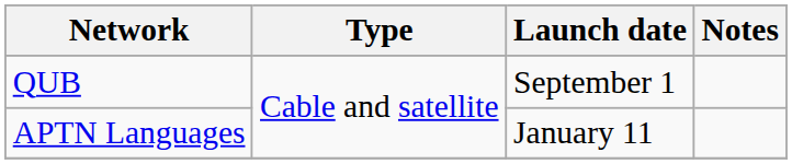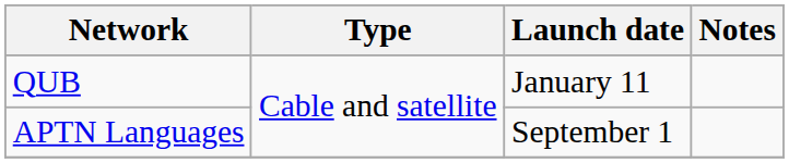QUB | Launch date: September 1 -> January 11
APTN Languages | Launch date: January 11 -> September 1
